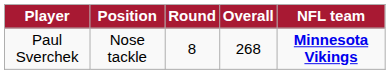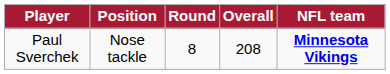Paul Sverchek | Overall: 268 -> 208
